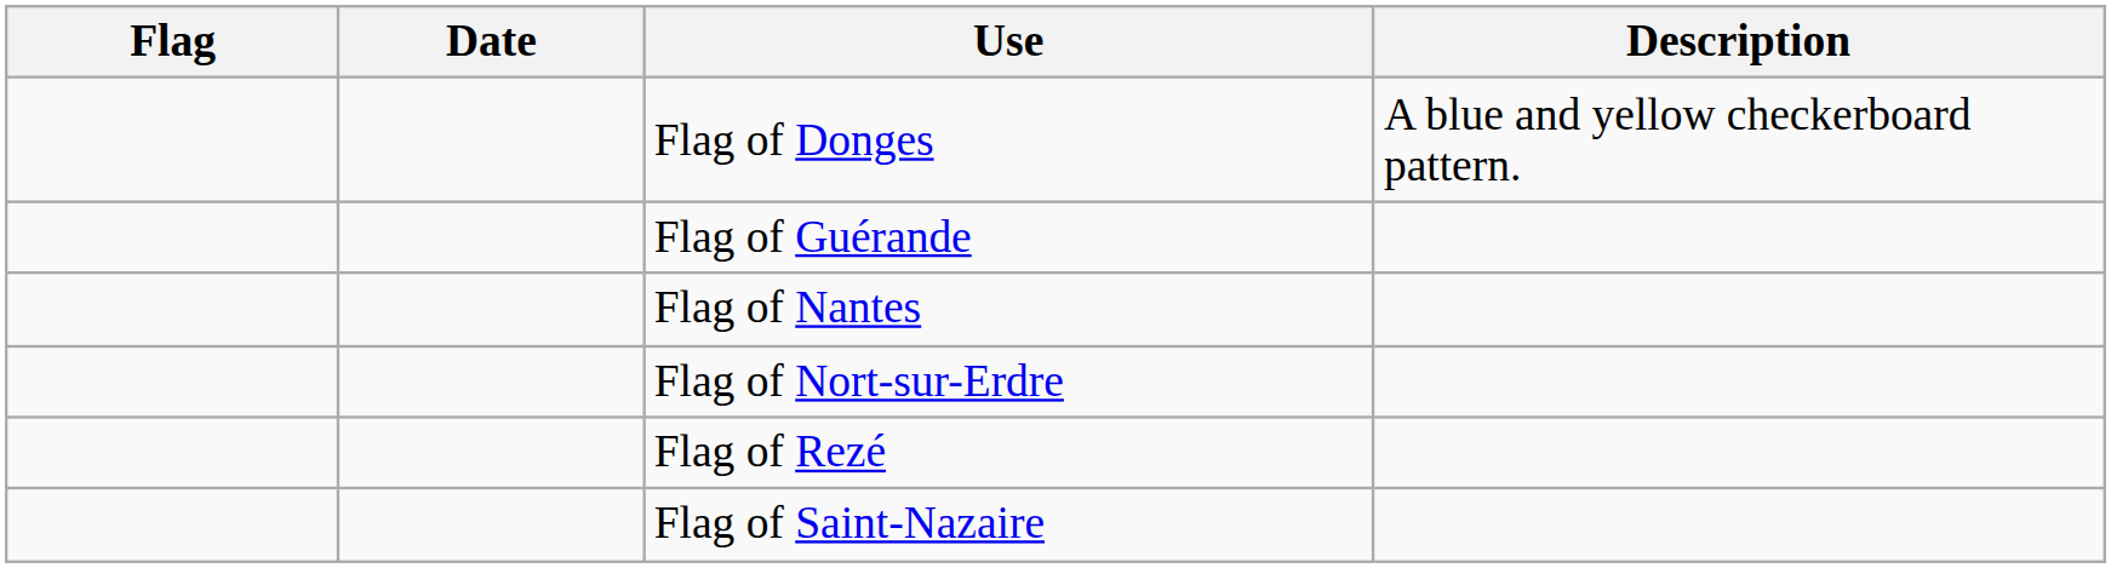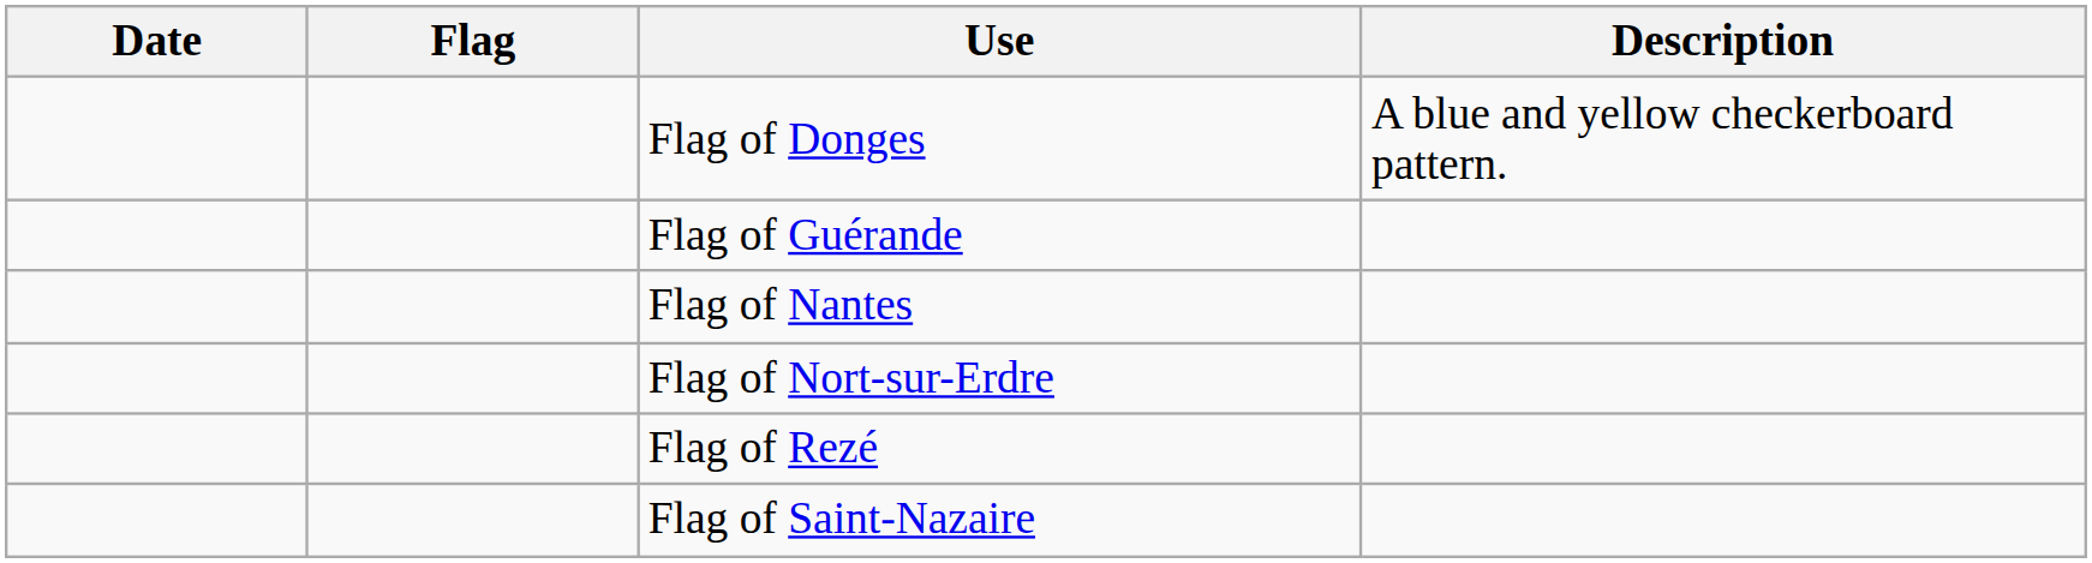columns swapped: Flag <-> Date
